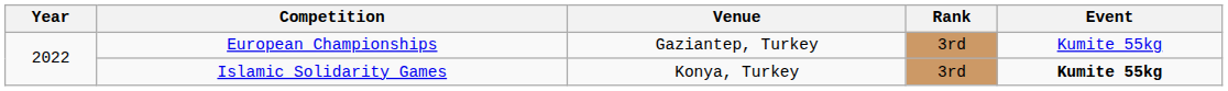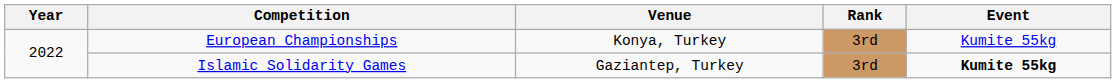European Championships | Venue: Gaziantep, Turkey -> Konya, Turkey
Islamic Solidarity Games | Venue: Konya, Turkey -> Gaziantep, Turkey
